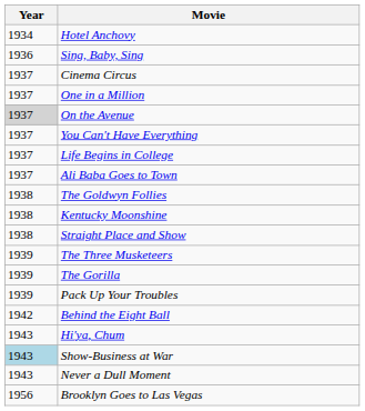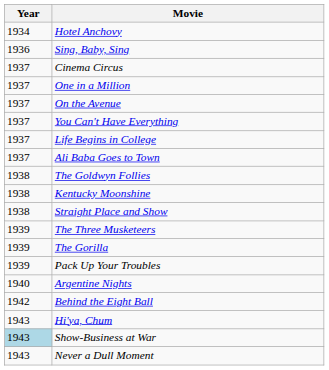On the Avenue | Year: lightgrey background -> no background
+ row: 1940 | Argentine Nights
- row: 1956 | Brooklyn Goes to Las Vegas
